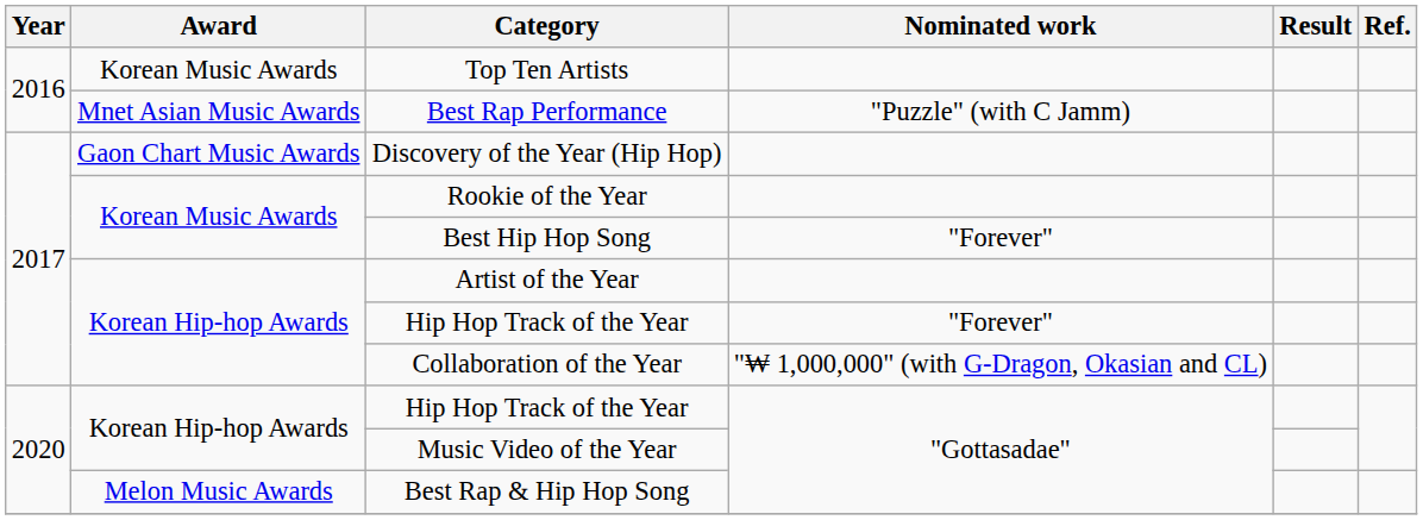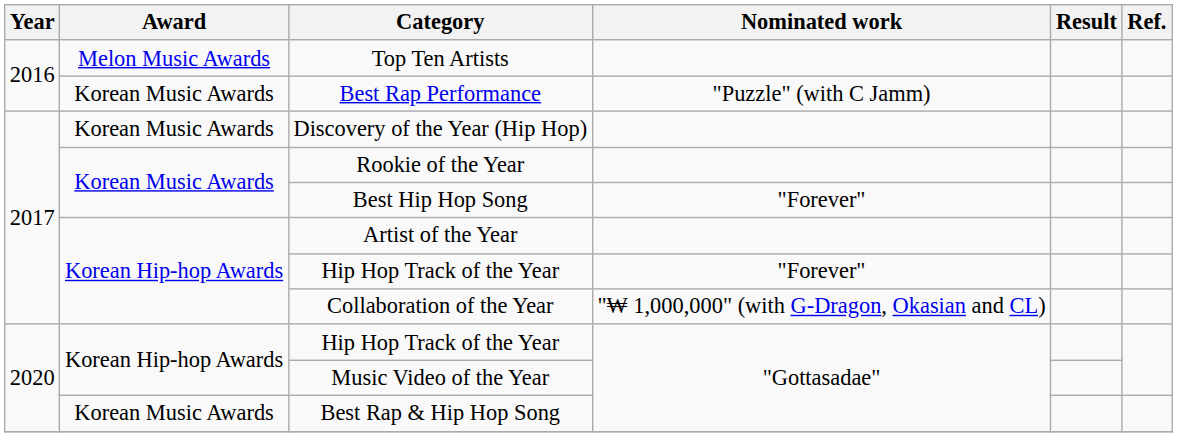Top Ten Artists | Award: Korean Music Awards -> Melon Music Awards
Best Rap Performance | Award: Mnet Asian Music Awards -> Korean Music Awards
Discovery of the Year (Hip Hop) | Award: Gaon Chart Music Awards -> Korean Music Awards
Best Rap & Hip Hop Song | Award: Melon Music Awards -> Korean Music Awards
